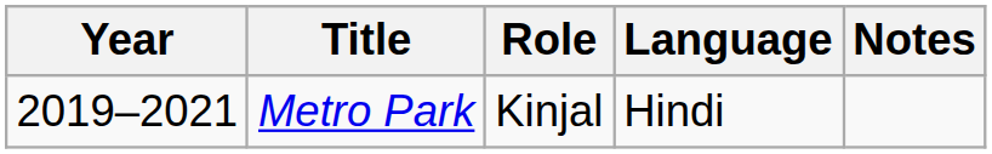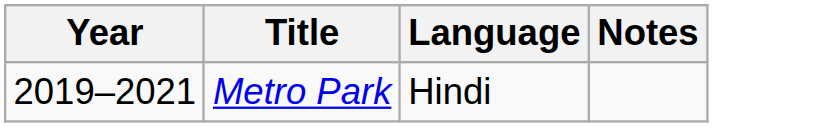- column: Role | Kinjal
